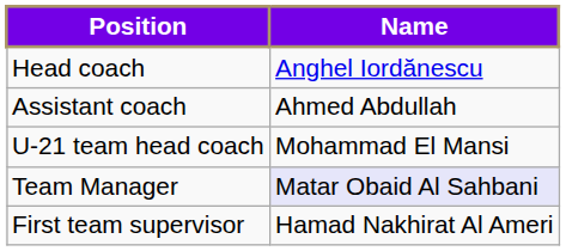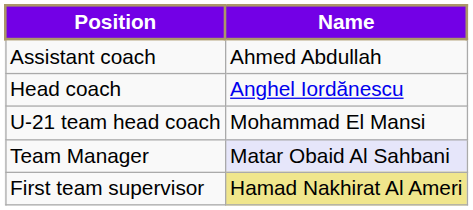rows swapped: Head coach <-> Assistant coach
First team supervisor | Name: no background -> khaki background
